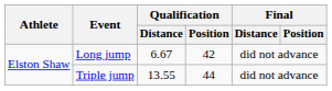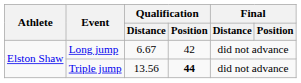Triple jump | Qualification / Distance: 13.55 -> 13.56
Triple jump | Qualification / Position: normal -> bold
